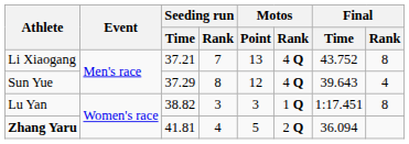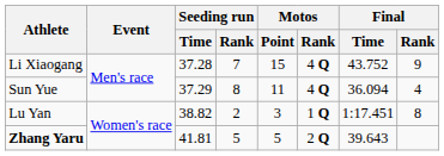Li Xiaogang | Seeding run / Time: 37.21 -> 37.28
Li Xiaogang | Motos / Point: 13 -> 15
Li Xiaogang | Final / Rank: 8 -> 9
Sun Yue | Motos / Point: 12 -> 11
Sun Yue | Final / Time: 39.643 -> 36.094
Lu Yan | Seeding run / Rank: 3 -> 2
Zhang Yaru | Seeding run / Rank: 4 -> 5
Zhang Yaru | Final / Time: 36.094 -> 39.643
